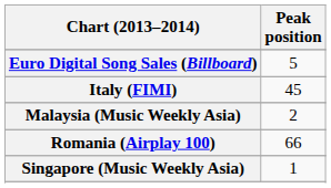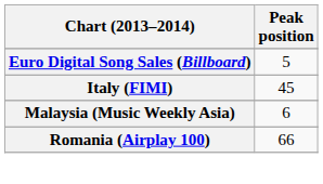Malaysia (Music Weekly Asia) | Peak position: 2 -> 6
- row: Singapore (Music Weekly Asia) | 1
